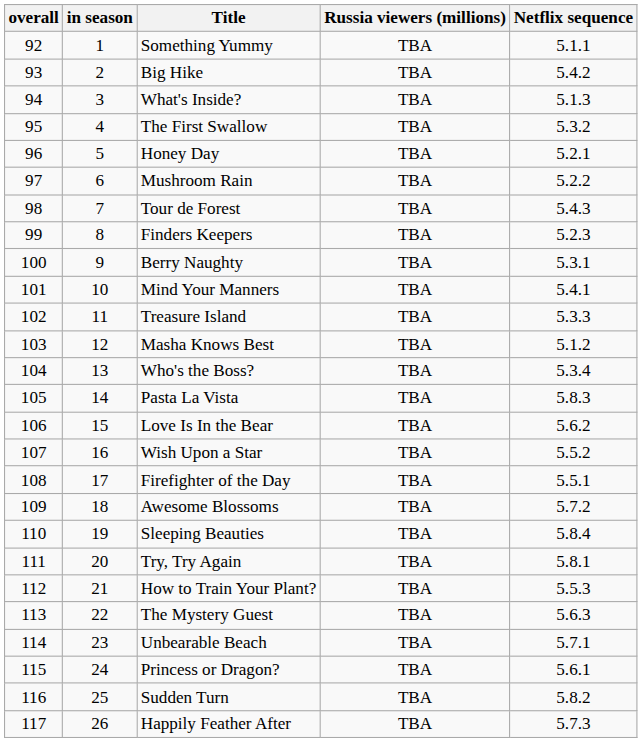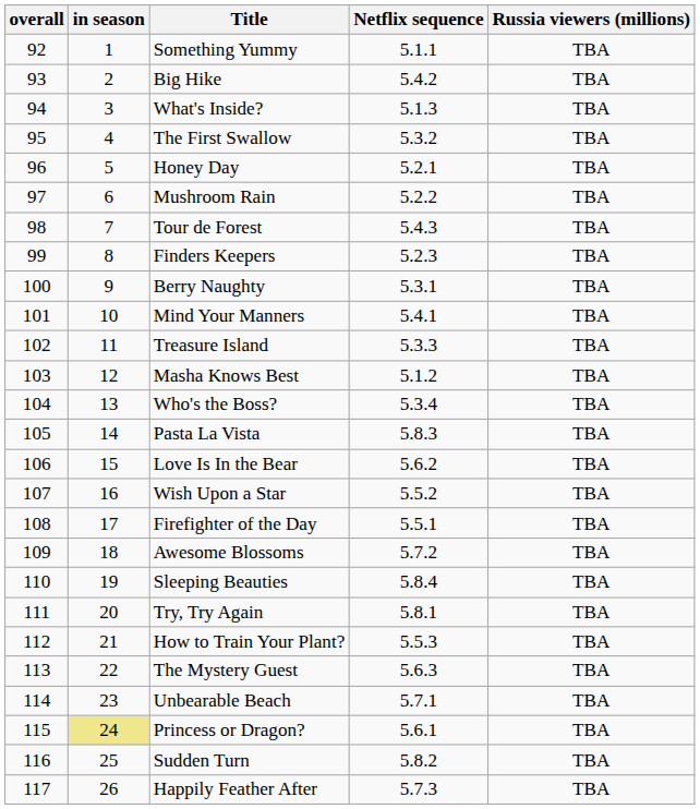columns swapped: Netflix sequence <-> Russia viewers (millions)
Princess or Dragon? | in season: no background -> khaki background
